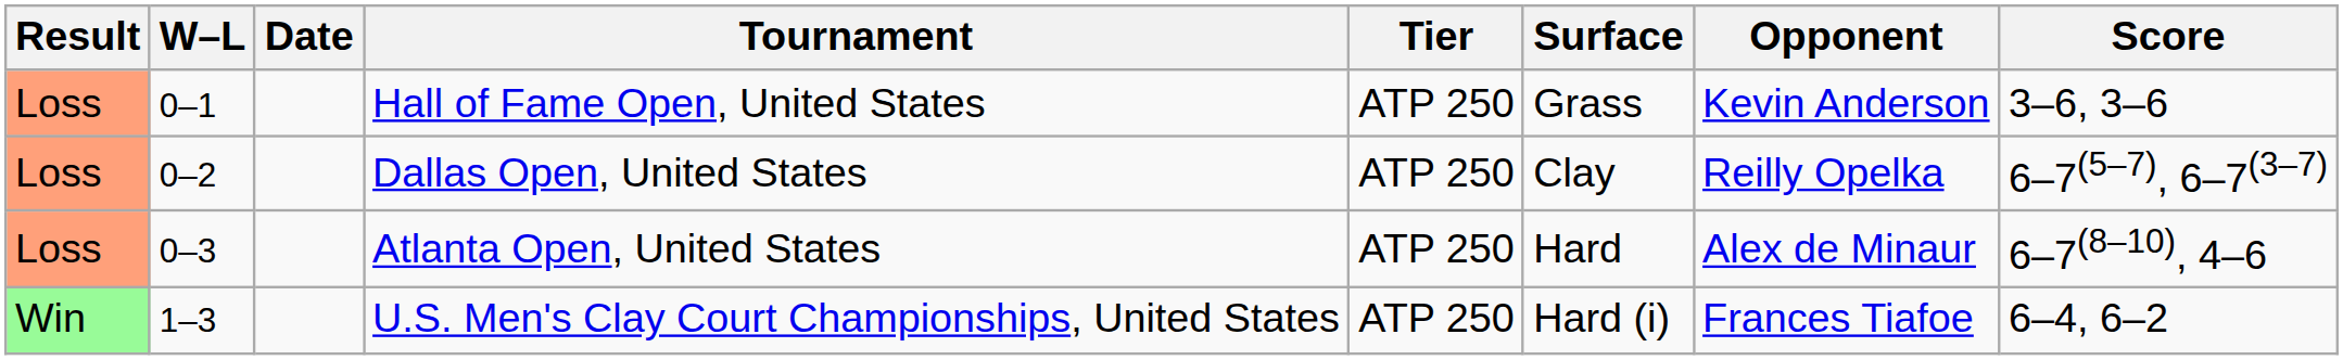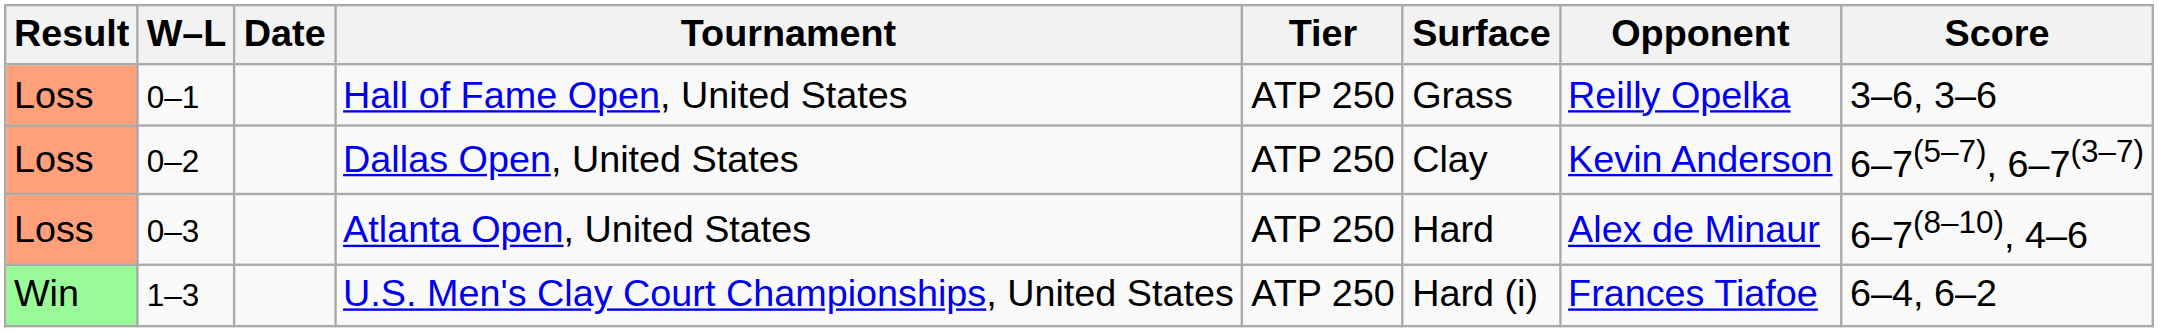Hall of Fame Open, United States | Opponent: Kevin Anderson -> Reilly Opelka
Dallas Open, United States | Opponent: Reilly Opelka -> Kevin Anderson
